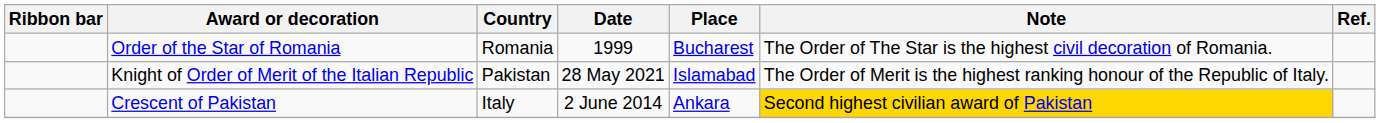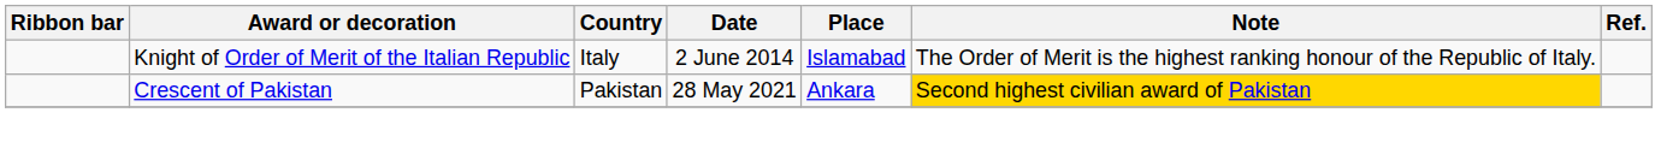- row: Order of the Star of Romania | Romania | 1999 | Bucharest | The Order of The Star is the highest civil decoration of Romania.
Knight of Order of Merit of the Italian Republic | Country: Pakistan -> Italy
Knight of Order of Merit of the Italian Republic | Date: 28 May 2021 -> 2 June 2014
Crescent of Pakistan | Country: Italy -> Pakistan
Crescent of Pakistan | Date: 2 June 2014 -> 28 May 2021
